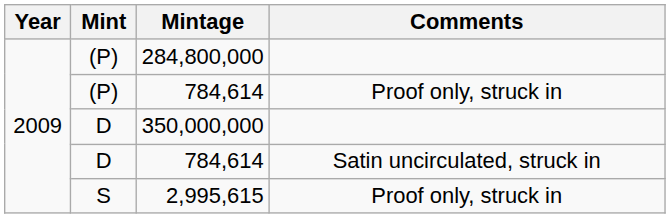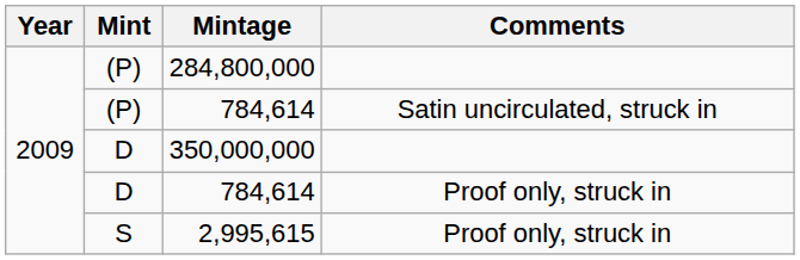(P) / 784,614 | Comments: Proof only, struck in -> Satin uncirculated, struck in
D / 784,614 | Comments: Satin uncirculated, struck in -> Proof only, struck in
